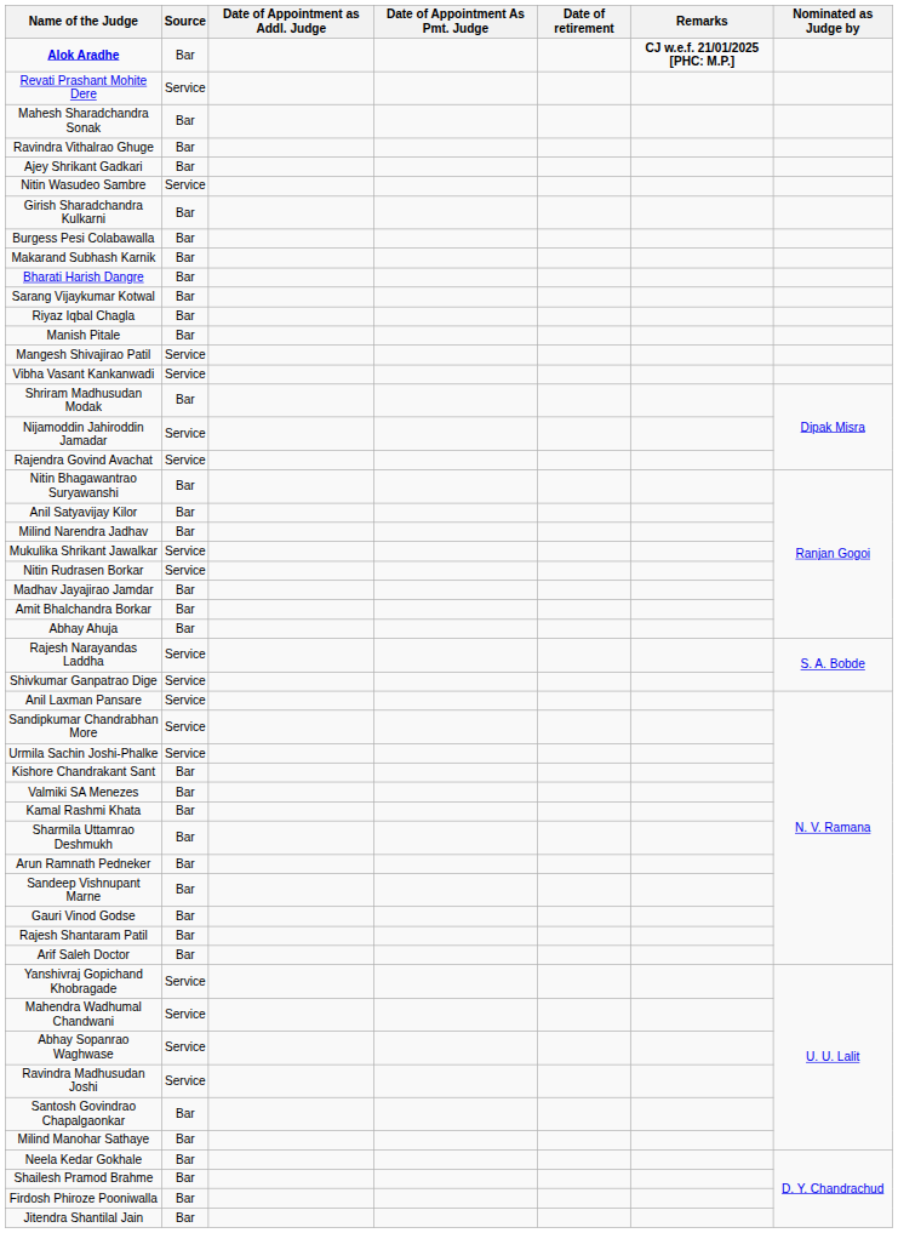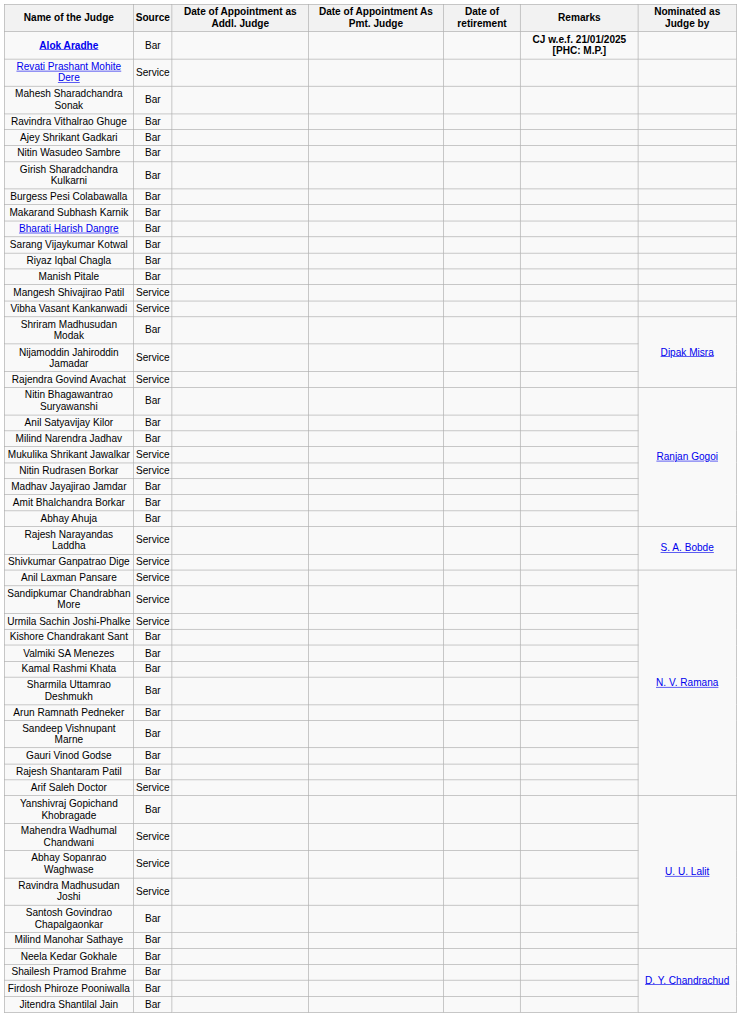Nitin Wasudeo Sambre | Source: Service -> Bar
Arif Saleh Doctor | Source: Bar -> Service
Yanshivraj Gopichand Khobragade | Source: Service -> Bar
